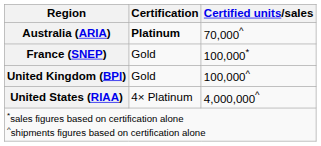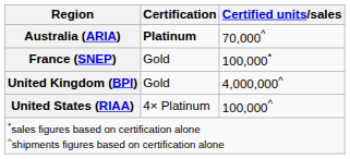United Kingdom (BPI) | Certified units/sales: 100,000^ -> 4,000,000^
United States (RIAA) | Certified units/sales: 4,000,000^ -> 100,000^
